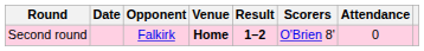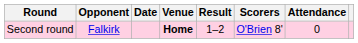columns swapped: Date <-> Opponent
Second round | Result: bold -> normal
